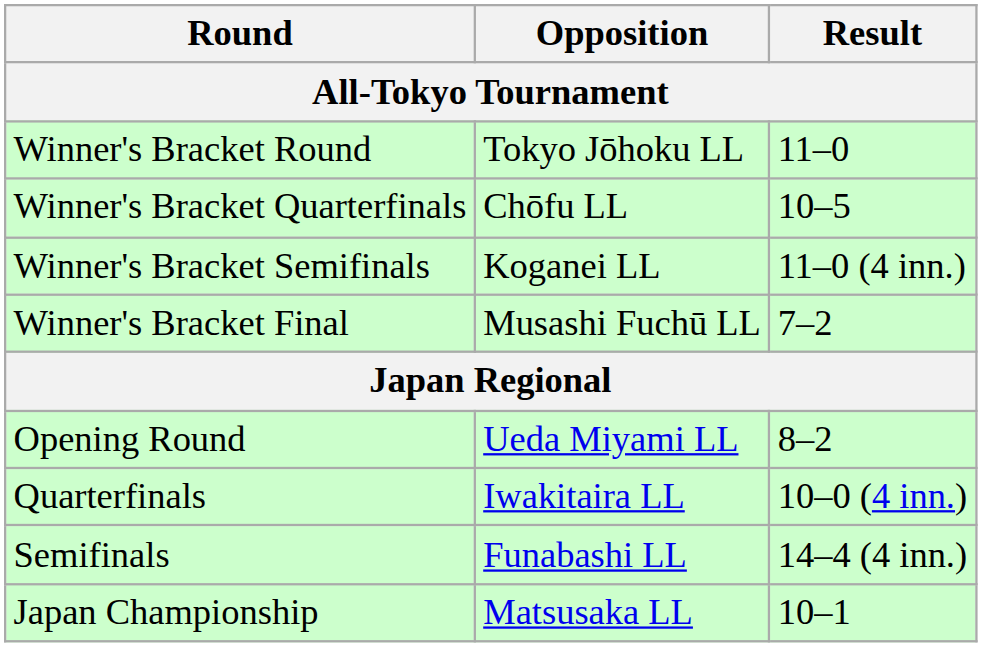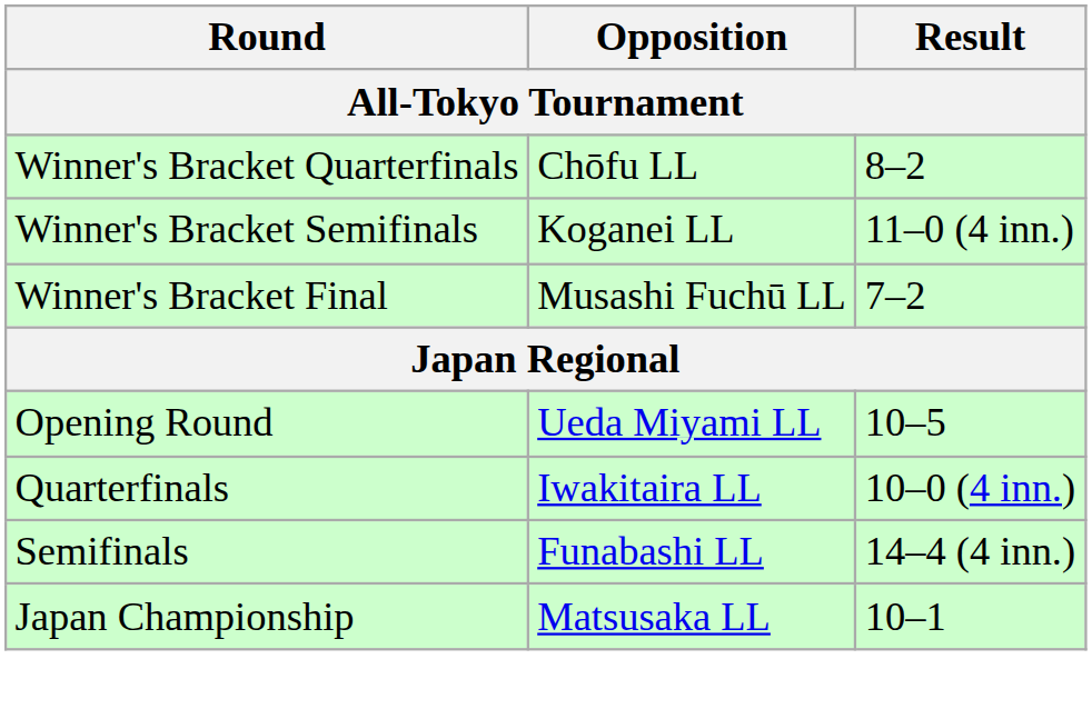- row: Winner's Bracket Round | Tokyo Jōhoku LL | 11–0
Winner's Bracket Quarterfinals | Result: 10–5 -> 8–2
Opening Round | Result: 8–2 -> 10–5
